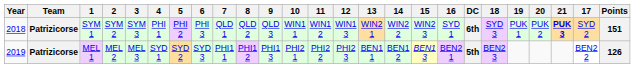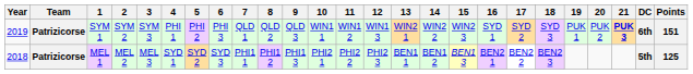columns swapped: 17 <-> DC
SYM 1 | Year: 2018 -> 2019
MEL 1 | Year: 2019 -> 2018
MEL 1 | Points: 126 -> 125
